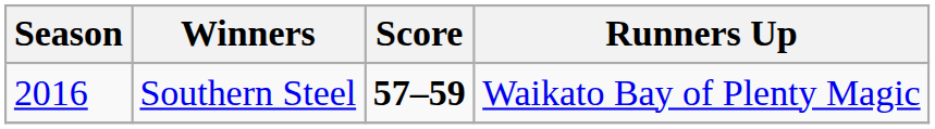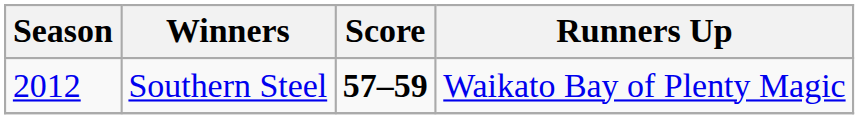Southern Steel | Season: 2016 -> 2012
